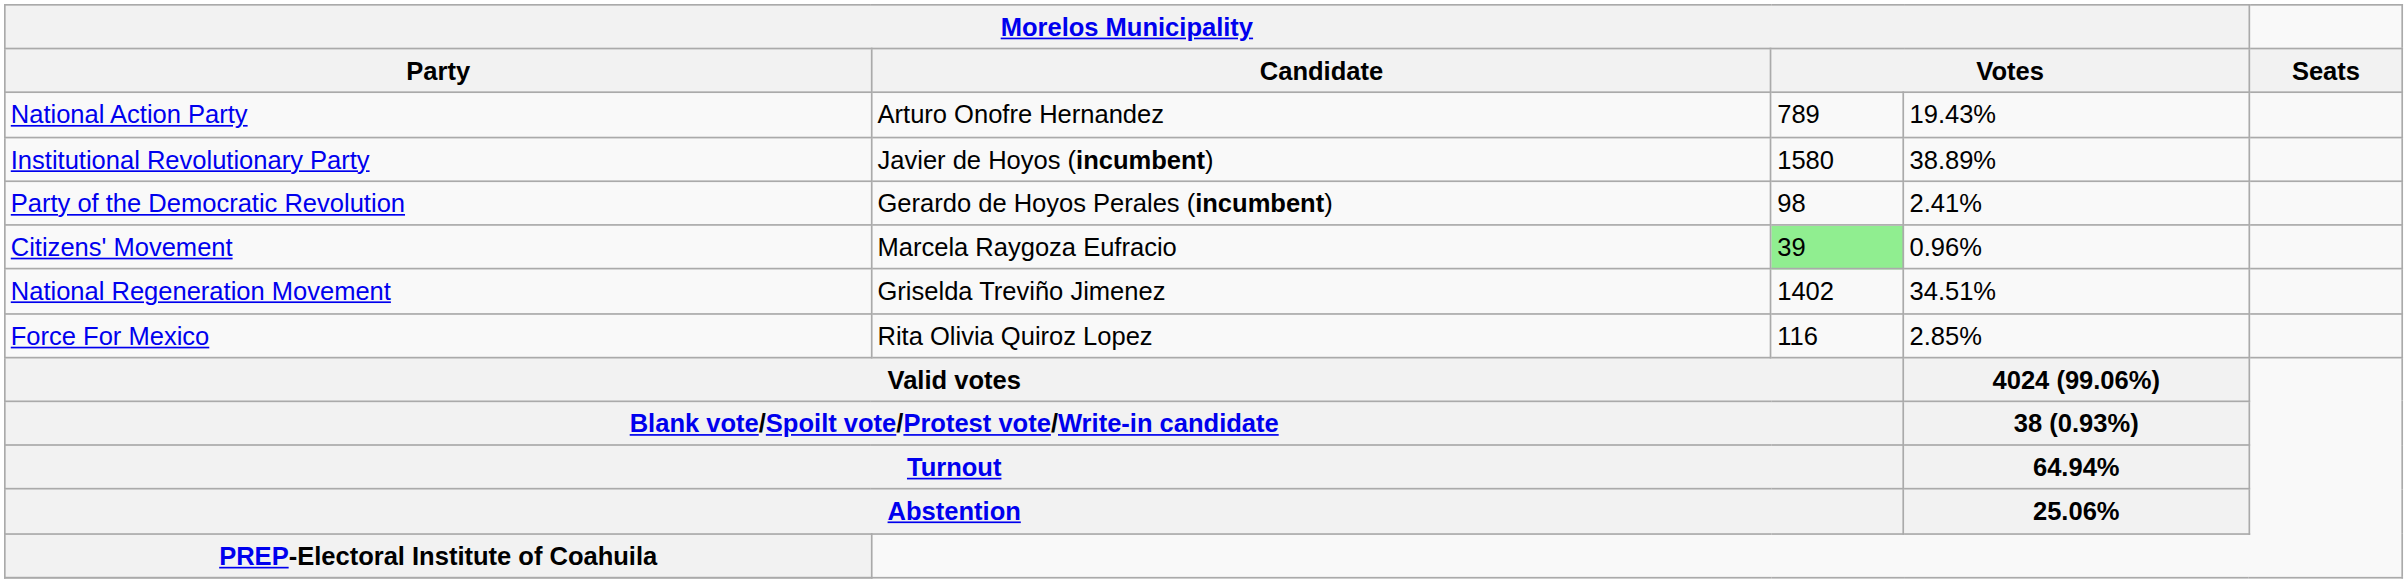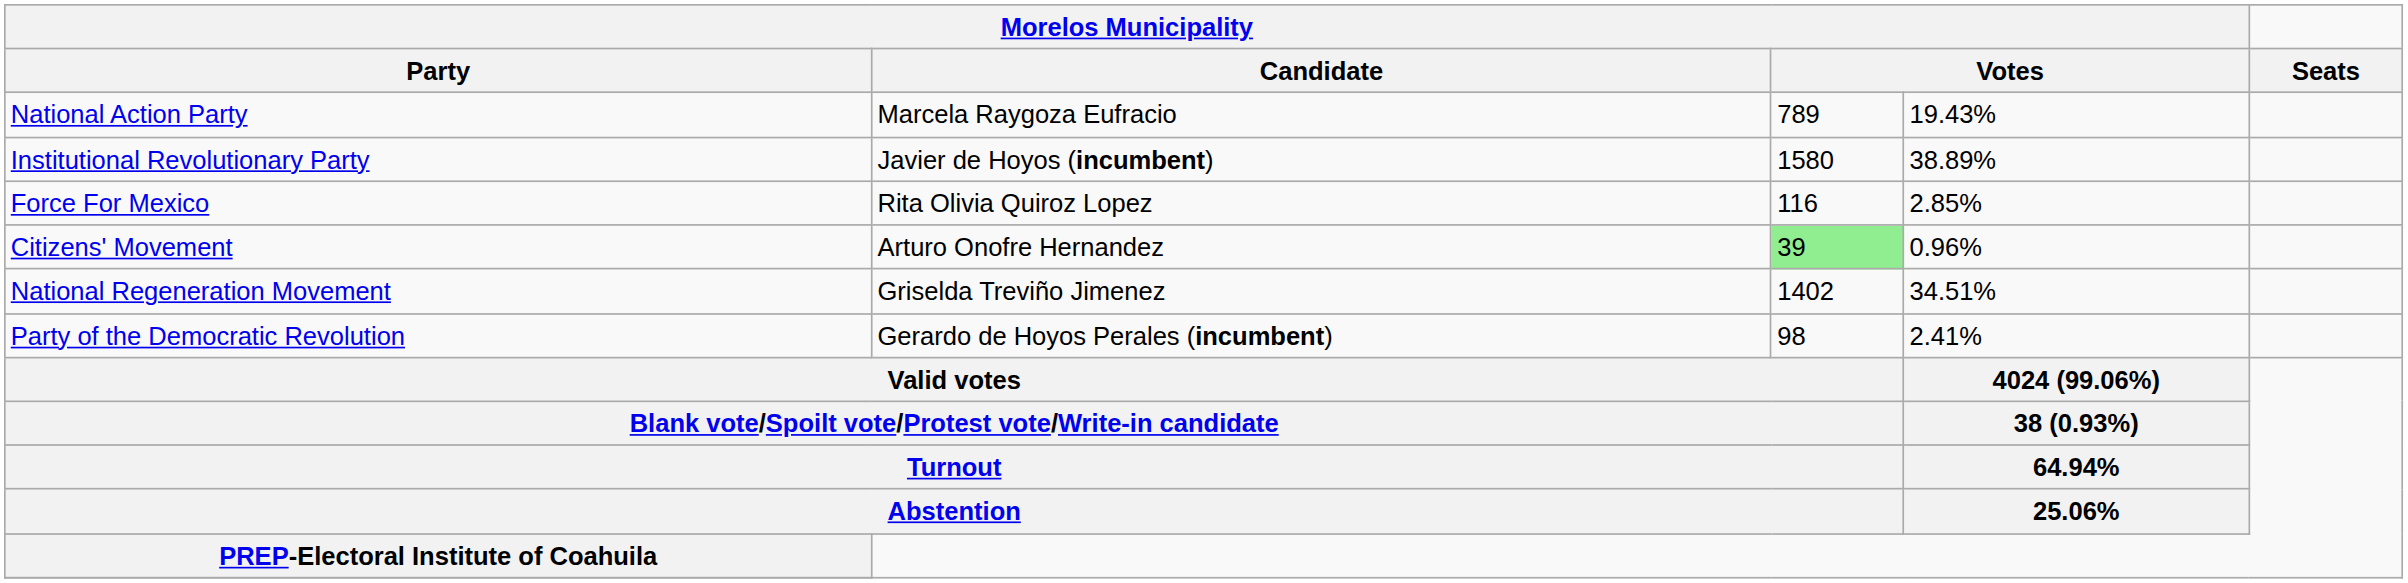National Action Party | Morelos Municipality / Candidate: Arturo Onofre Hernandez -> Marcela Raygoza Eufracio
rows swapped: Party of the Democratic Revolution <-> Force For Mexico
Citizens' Movement | Morelos Municipality / Candidate: Marcela Raygoza Eufracio -> Arturo Onofre Hernandez
